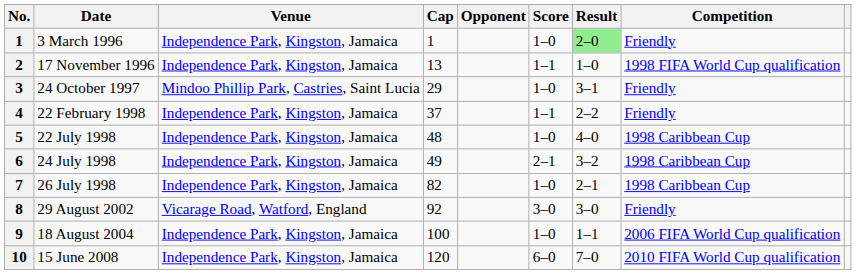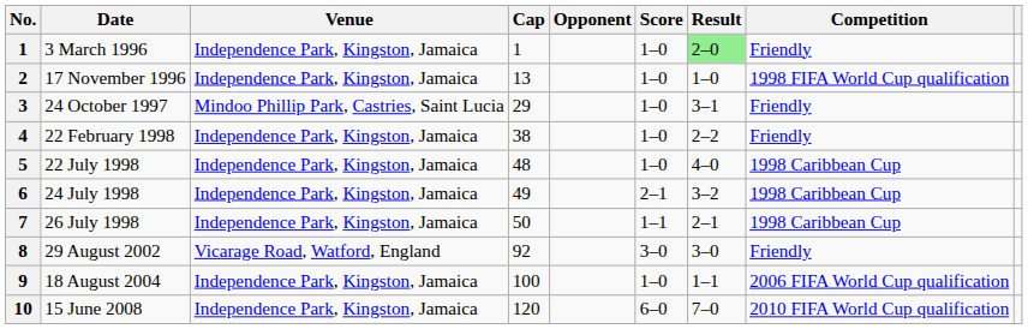17 November 1996 | Score: 1–1 -> 1–0
22 February 1998 | Cap: 37 -> 38
22 February 1998 | Score: 1–1 -> 1–0
26 July 1998 | Cap: 82 -> 50
26 July 1998 | Score: 1–0 -> 1–1
